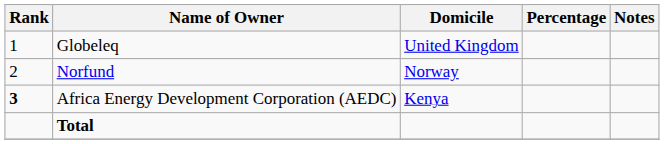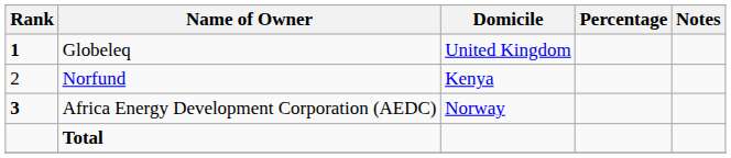Globeleq | Rank: normal -> bold
Norfund | Domicile: Norway -> Kenya
Africa Energy Development Corporation (AEDC) | Domicile: Kenya -> Norway
